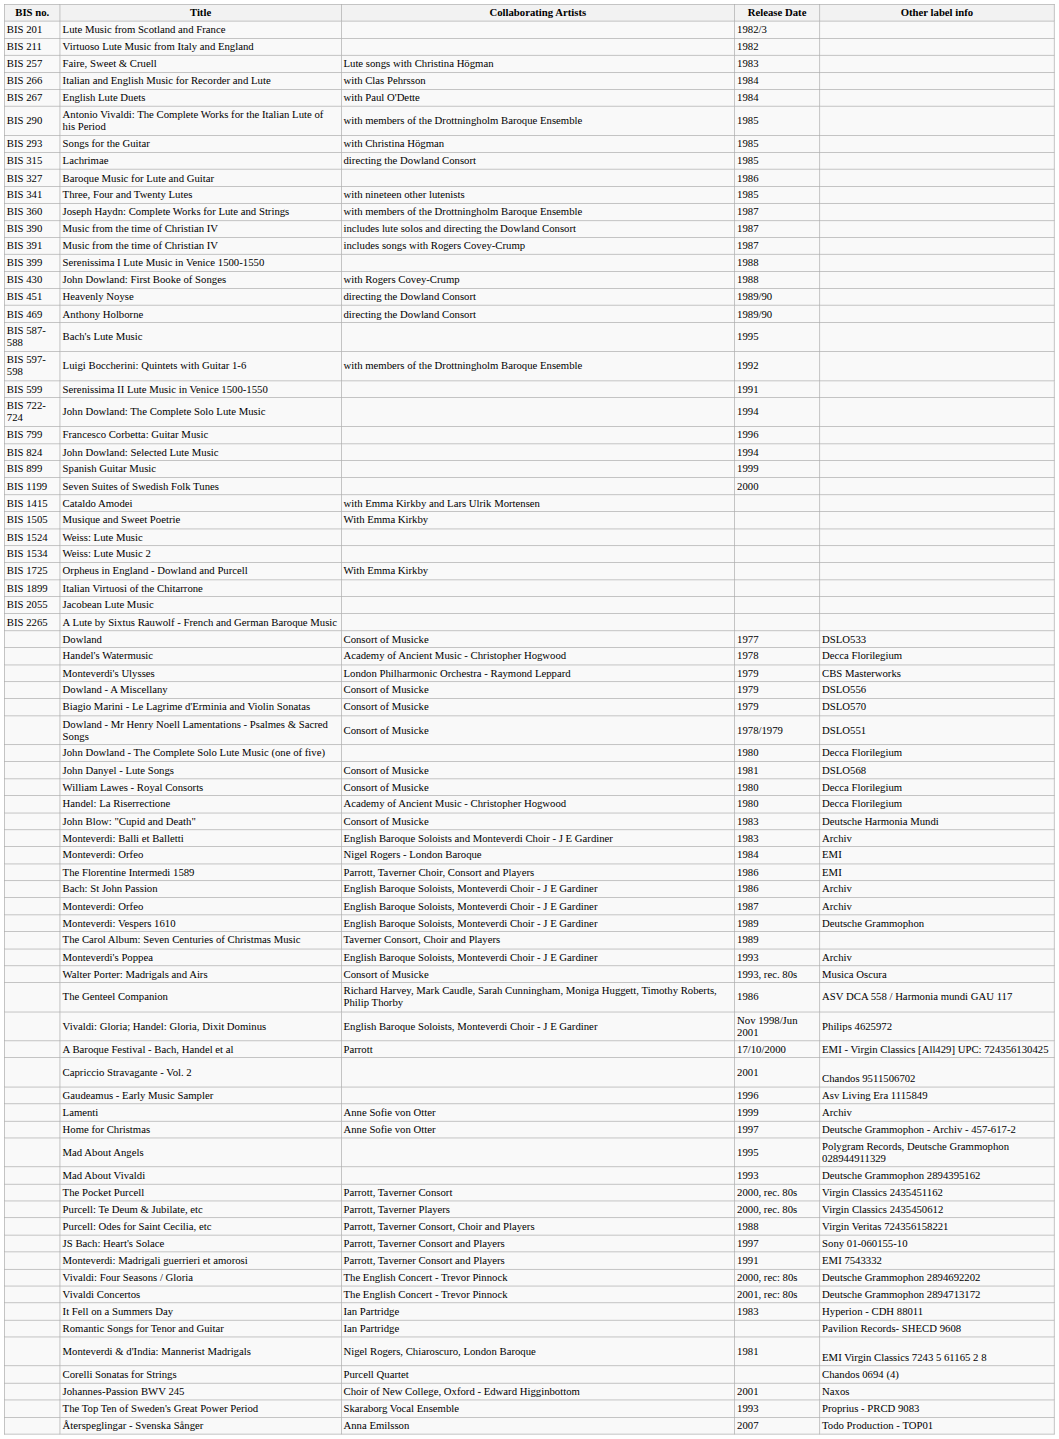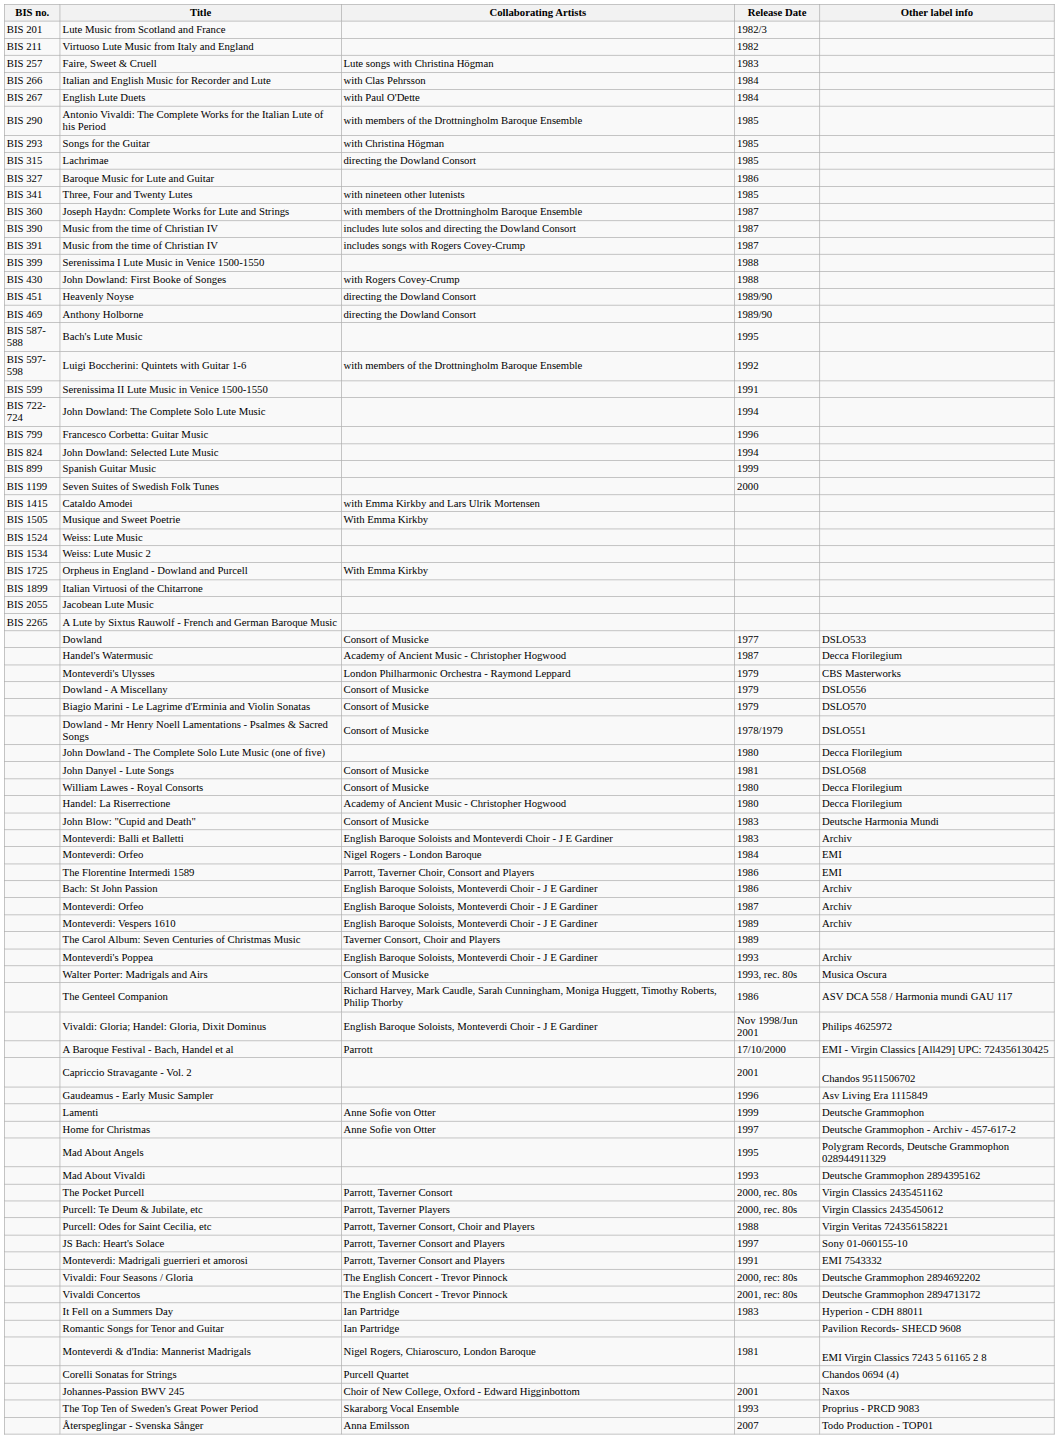Handel's Watermusic | Release Date: 1978 -> 1987
Monteverdi: Vespers 1610 | Other label info: Deutsche Grammophon -> Archiv
Lamenti | Other label info: Archiv -> Deutsche Grammophon
